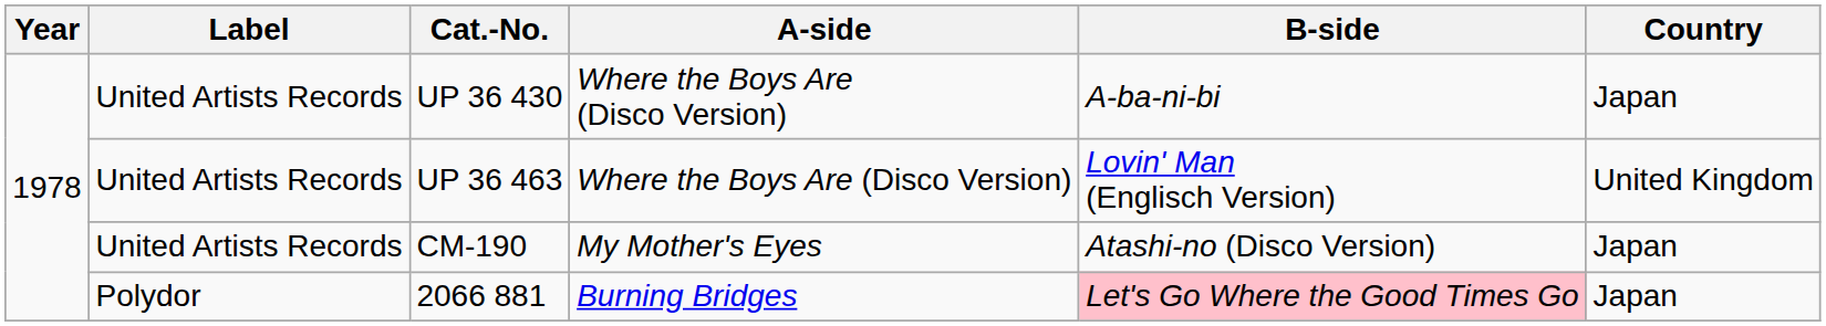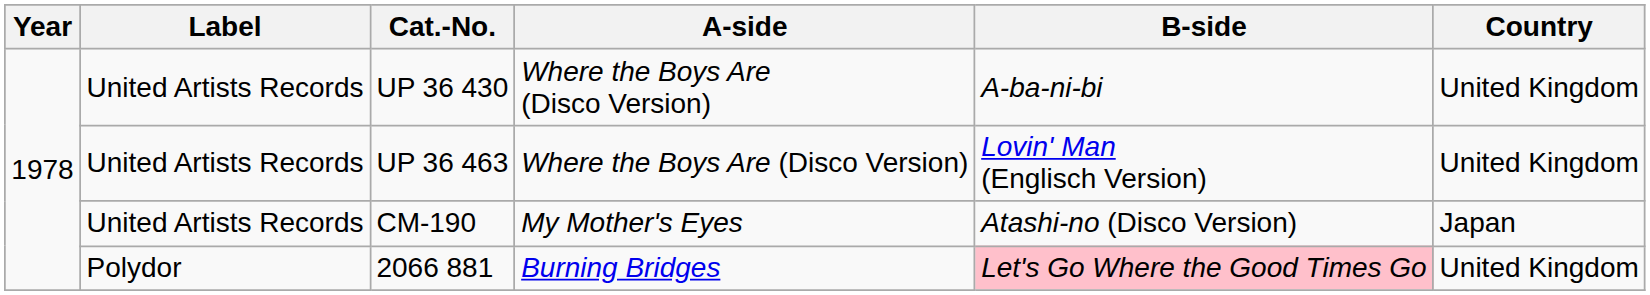UP 36 430 | Country: Japan -> United Kingdom
2066 881 | Country: Japan -> United Kingdom
